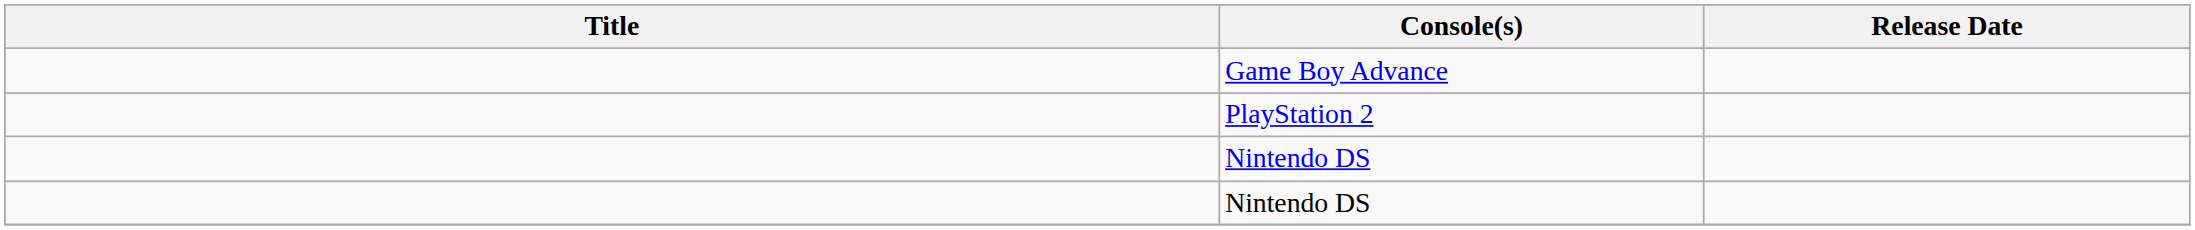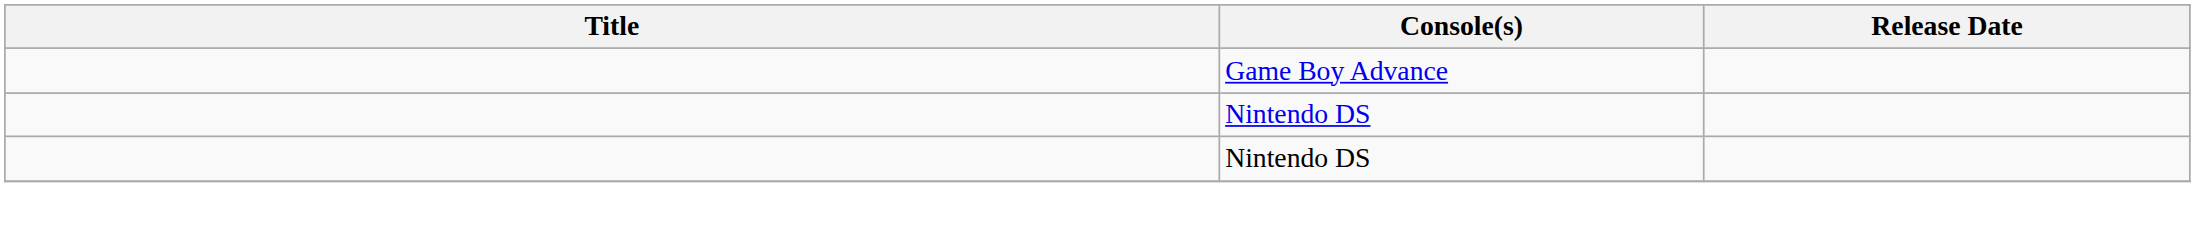- row: PlayStation 2
